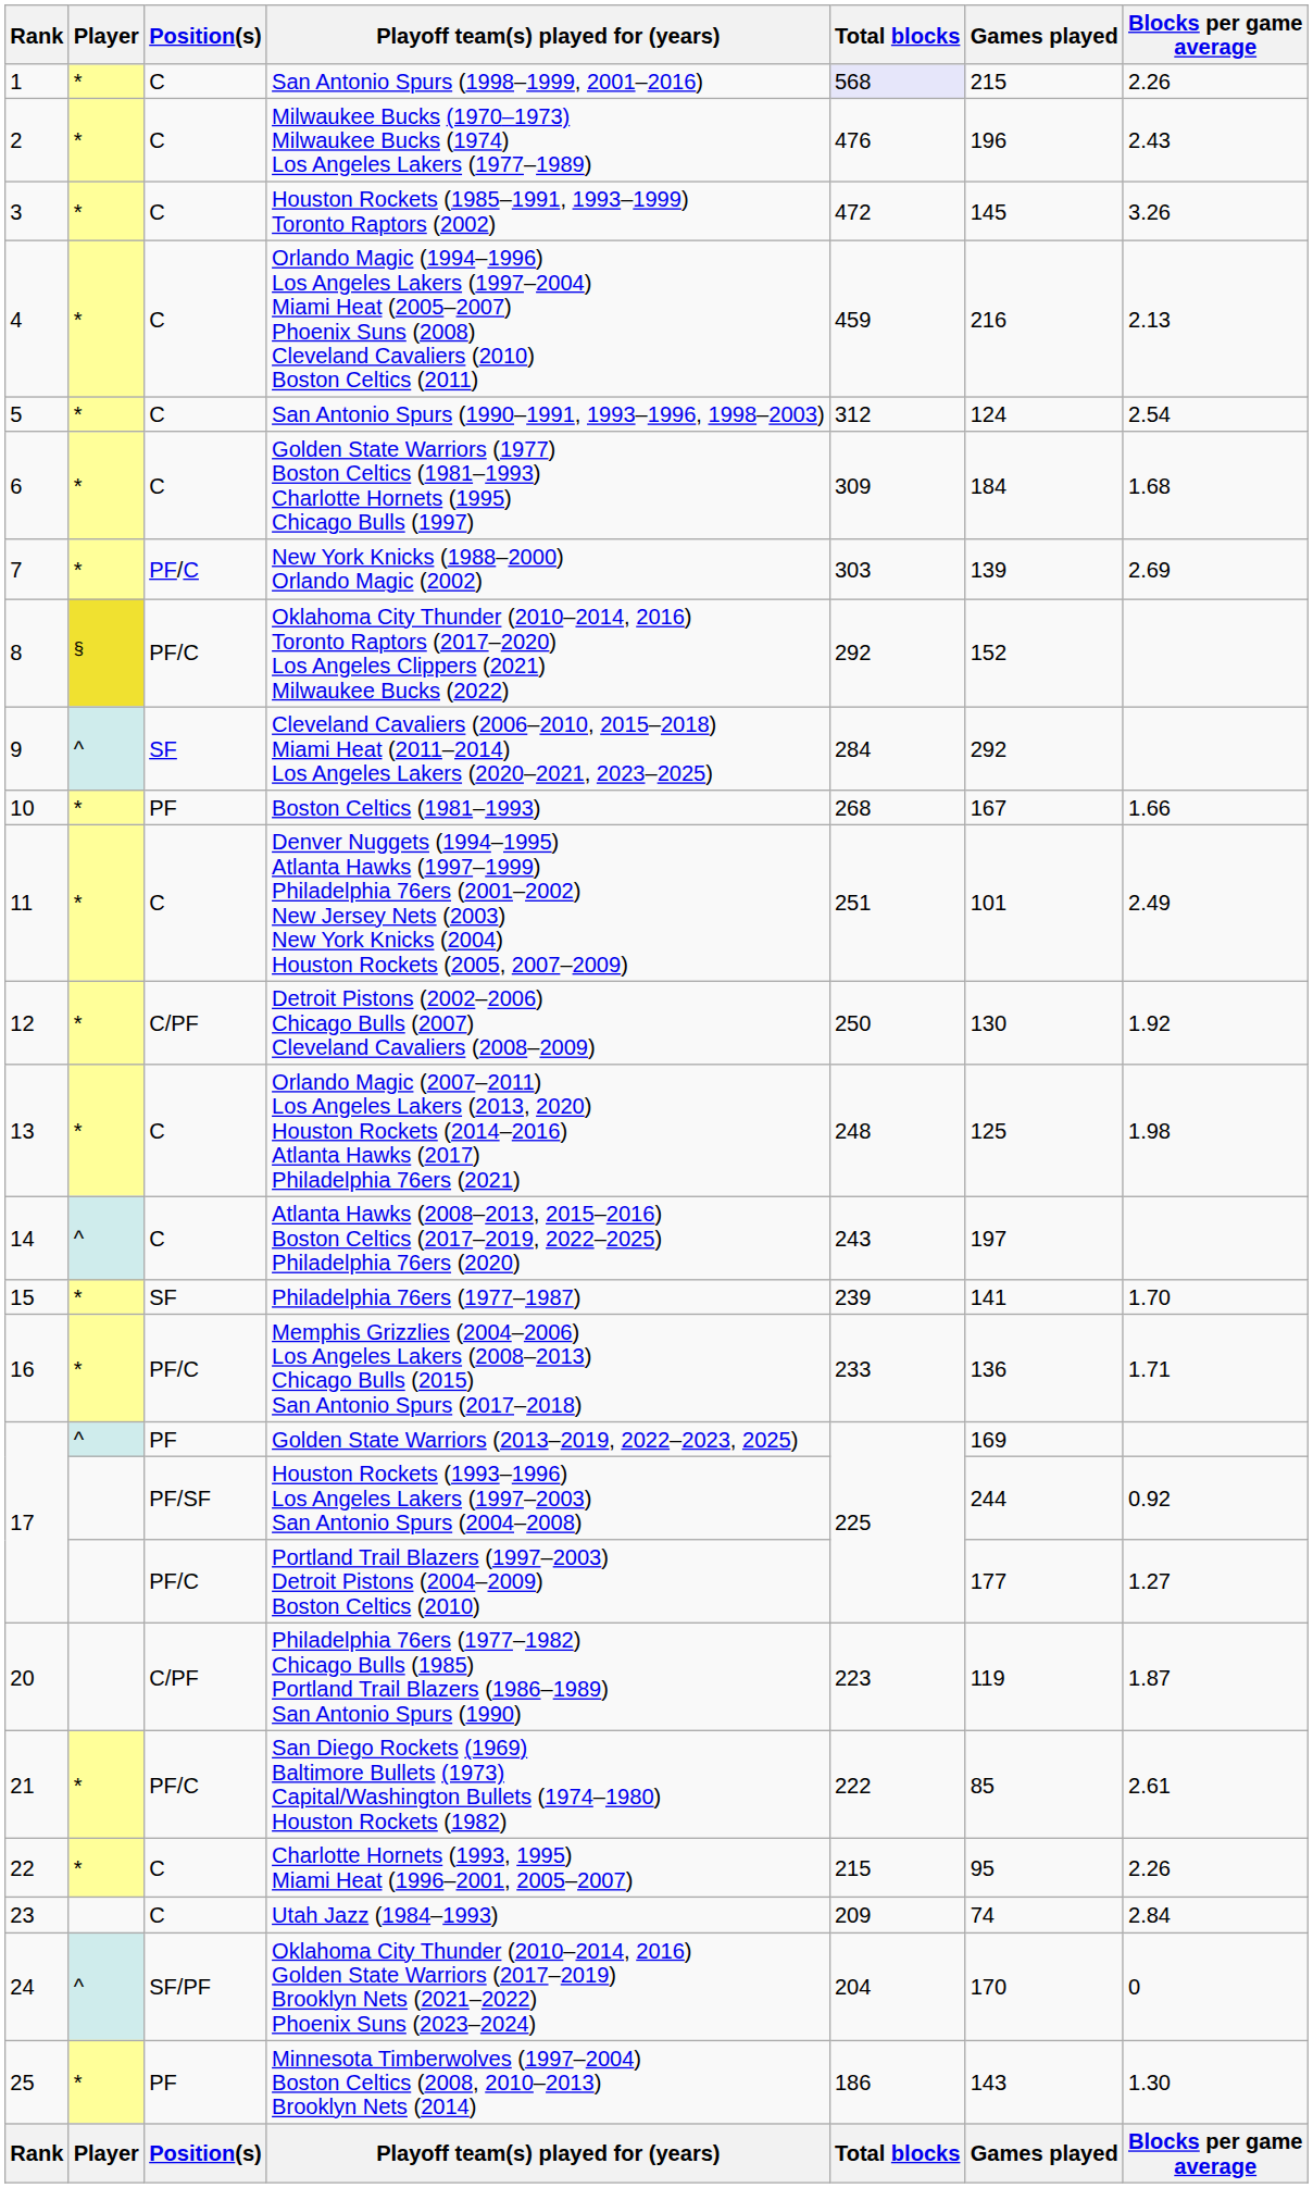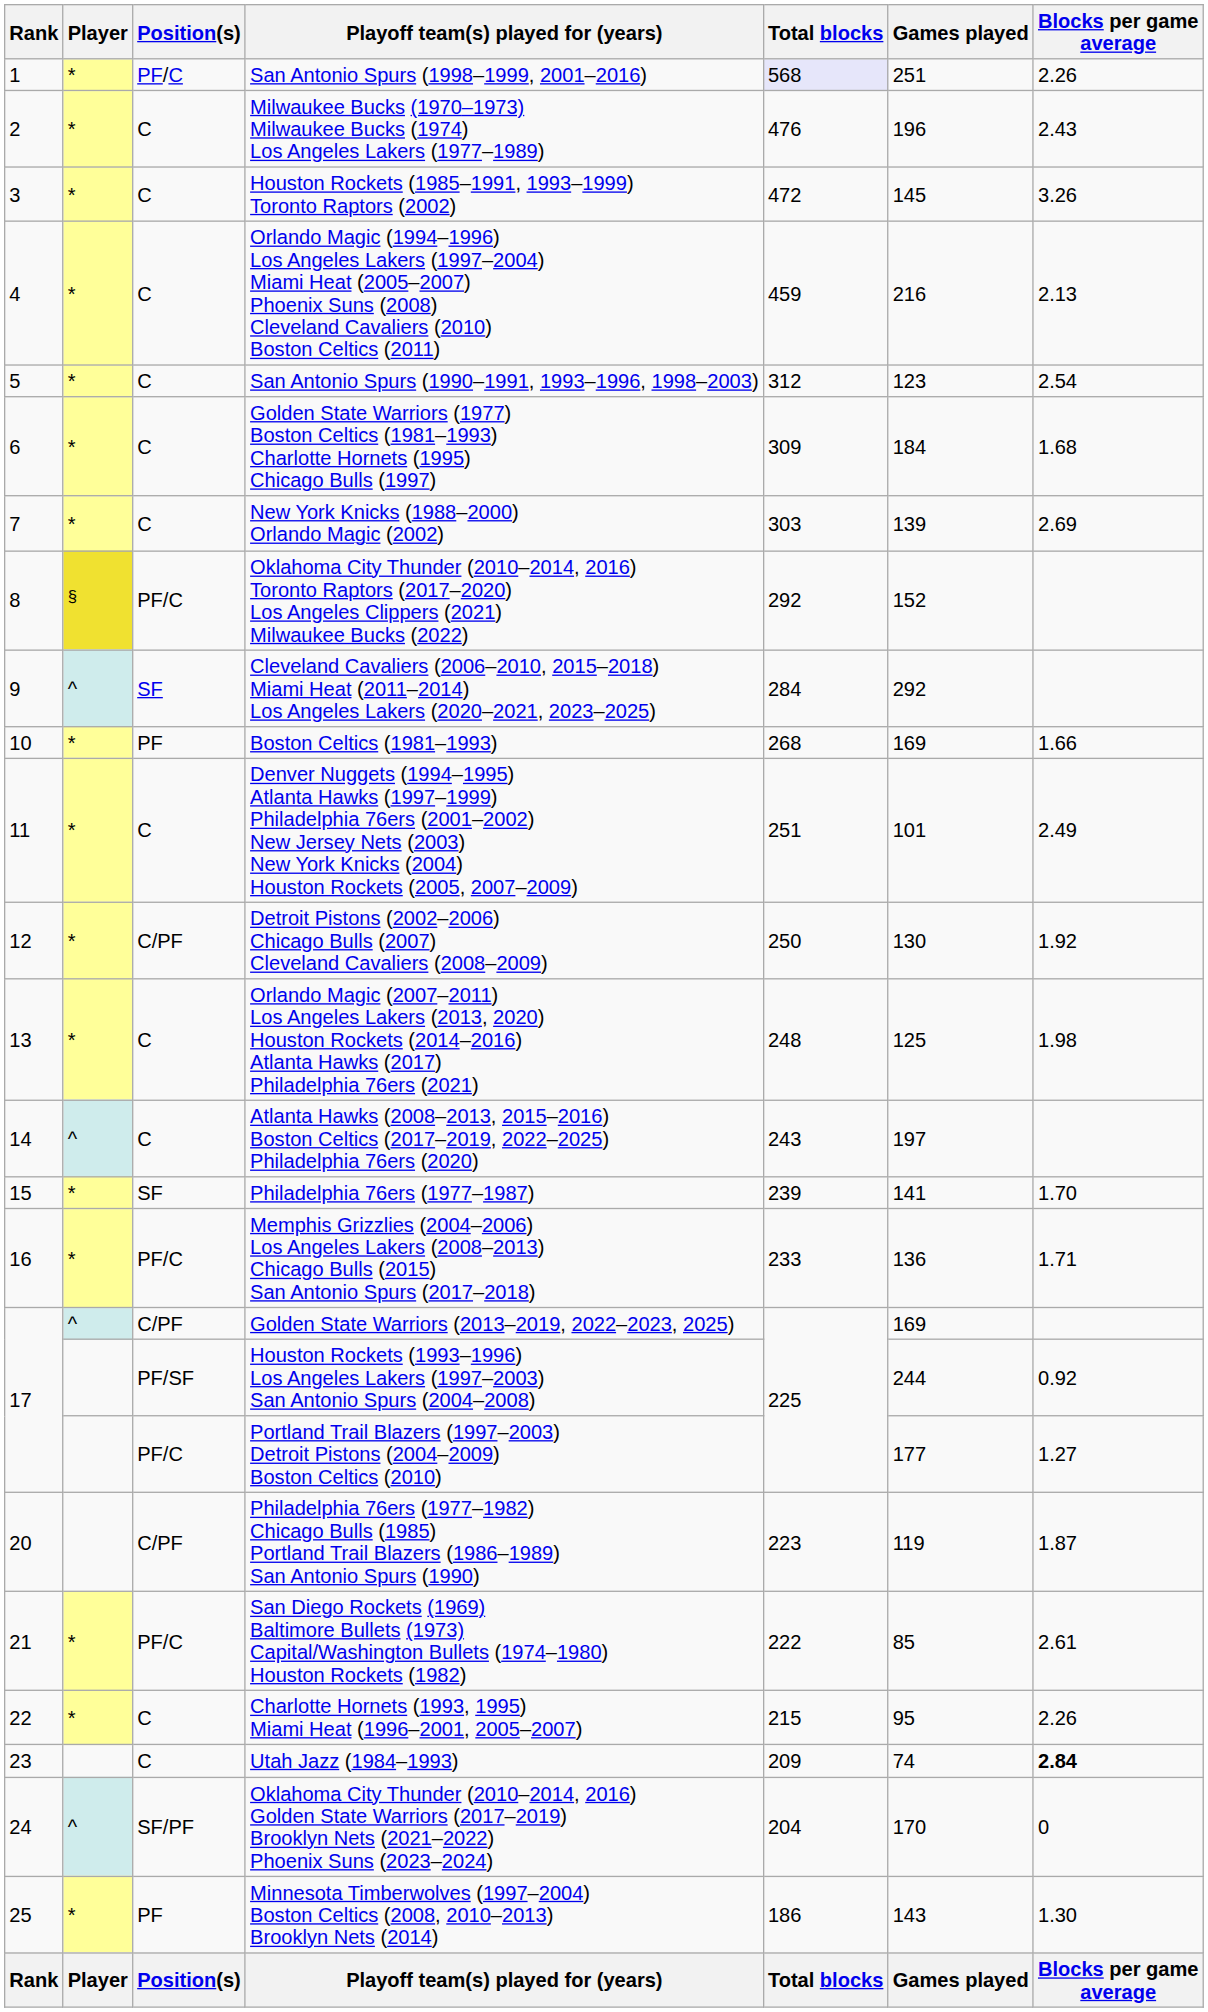San Antonio Spurs (1998–1999, 2001–2016) | Position(s): C -> PF/C
San Antonio Spurs (1998–1999, 2001–2016) | Games played: 215 -> 251
San Antonio Spurs (1990–1991, 1993–1996, 1998–2003) | Games played: 124 -> 123
New York Knicks (1988–2000) Orlando Magic (2002) | Position(s): PF/C -> C
Boston Celtics (1981–1993) | Games played: 167 -> 169
Golden State Warriors (2013–2019, 2022–2023, 2025) | Position(s): PF -> C/PF
Utah Jazz (1984–1993) | Blocks per game average: normal -> bold
